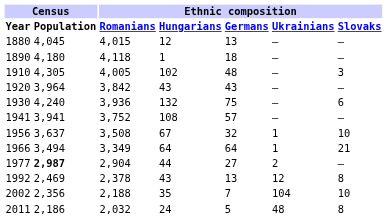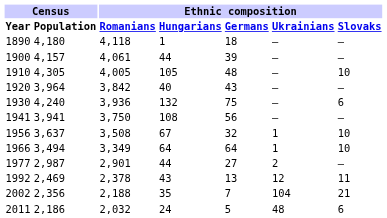- row: 1880 | 4,045 | 4,015 | 12 | 13 | – | –
+ row: 1900 | 4,157 | 4,061 | 44 | 39 | – | –
1910 | Ethnic composition / Hungarians: 102 -> 105
1910 | Ethnic composition / Slovaks: 3 -> 10
1920 | Ethnic composition / Hungarians: 43 -> 40
1941 | Ethnic composition / Romanians: 3,752 -> 3,750
1941 | Ethnic composition / Germans: 57 -> 56
1966 | Ethnic composition / Slovaks: 21 -> 10
1977 | Census / Population: bold -> normal
1977 | Ethnic composition / Romanians: 2,904 -> 2,901
1992 | Ethnic composition / Slovaks: 8 -> 11
2002 | Ethnic composition / Slovaks: 10 -> 21
2011 | Ethnic composition / Slovaks: 8 -> 6
